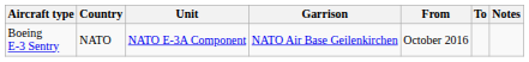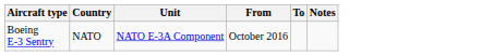- column: Garrison | NATO Air Base Geilenkirchen
